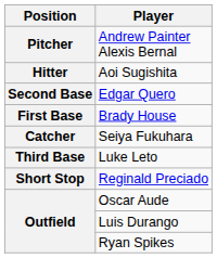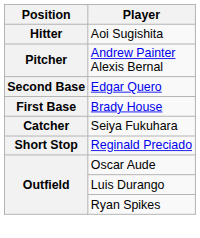rows swapped: Andrew Painter Alexis Bernal <-> Aoi Sugishita
- row: Third Base | Luke Leto
